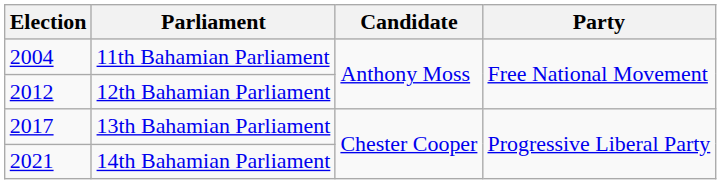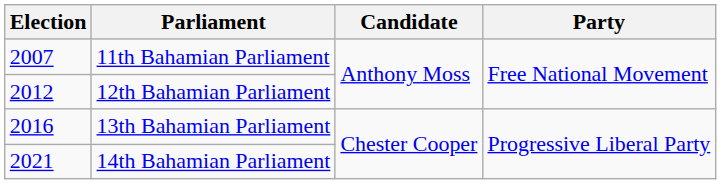11th Bahamian Parliament | Election: 2004 -> 2007
13th Bahamian Parliament | Election: 2017 -> 2016
